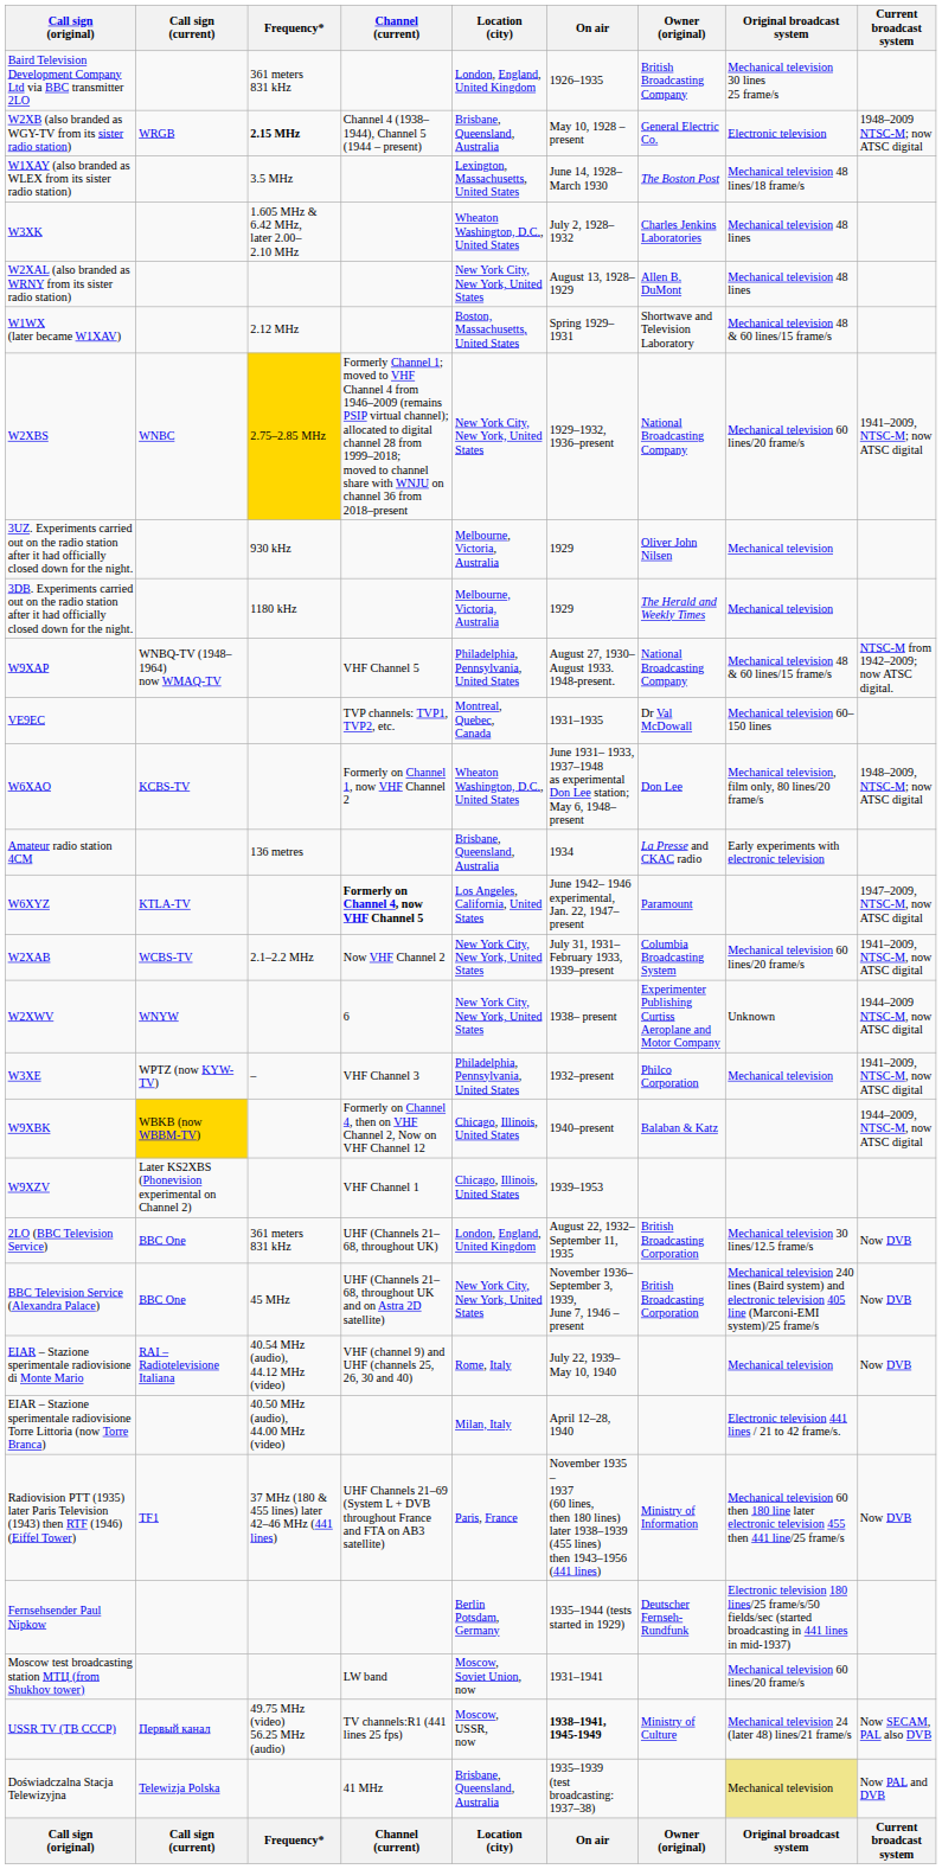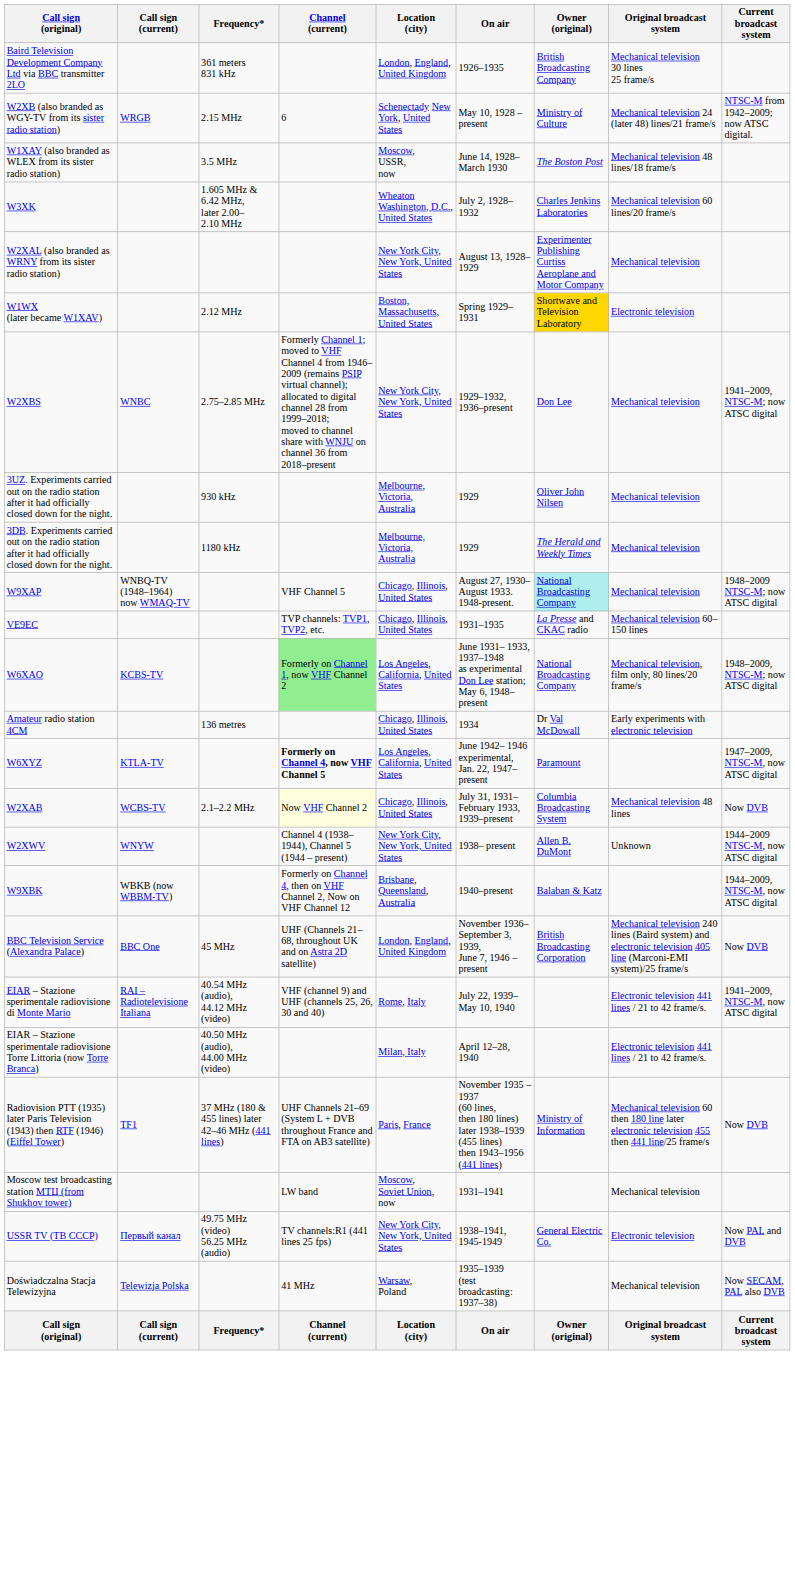W2XB (also branded as WGY-TV from its sister radio station) | Frequency*: bold -> normal
W2XB (also branded as WGY-TV from its sister radio station) | Channel (current): Channel 4 (1938–1944), Channel 5 (1944 – present) -> 6
W2XB (also branded as WGY-TV from its sister radio station) | Location (city): Brisbane, Queensland, Australia -> Schenectady New York, United States
W2XB (also branded as WGY-TV from its sister radio station) | Owner (original): General Electric Co. -> Ministry of Culture
W2XB (also branded as WGY-TV from its sister radio station) | Original broadcast system: Electronic television -> Mechanical television 24 (later 48) lines/21 frame/s
W2XB (also branded as WGY-TV from its sister radio station) | Current broadcast system: 1948–2009 NTSC-M; now ATSC digital -> NTSC-M from 1942–2009; now ATSC digital.
W1XAY (also branded as WLEX from its sister radio station) | Location (city): Lexington, Massachusetts, United States -> Moscow, USSR, now
W3XK | Original broadcast system: Mechanical television 48 lines -> Mechanical television 60 lines/20 frame/s
W2XAL (also branded as WRNY from its sister radio station) | Owner (original): Allen B. DuMont -> Experimenter Publishing Curtiss Aeroplane and Motor Company
W2XAL (also branded as WRNY from its sister radio station) | Original broadcast system: Mechanical television 48 lines -> Mechanical television
W1WX (later became W1XAV) | Owner (original): no background -> gold background
W1WX (later became W1XAV) | Original broadcast system: Mechanical television 48 & 60 lines/15 frame/s -> Electronic television
W2XBS | Frequency*: gold background -> no background
W2XBS | Owner (original): National Broadcasting Company -> Don Lee
W2XBS | Original broadcast system: Mechanical television 60 lines/20 frame/s -> Mechanical television
W9XAP | Location (city): Philadelphia, Pennsylvania, United States -> Chicago, Illinois, United States
W9XAP | Owner (original): no background -> paleturquoise background
W9XAP | Original broadcast system: Mechanical television 48 & 60 lines/15 frame/s -> Mechanical television
W9XAP | Current broadcast system: NTSC-M from 1942–2009; now ATSC digital. -> 1948–2009 NTSC-M; now ATSC digital
VE9EC | Location (city): Montreal, Quebec, Canada -> Chicago, Illinois, United States
VE9EC | Owner (original): Dr Val McDowall -> La Presse and CKAC radio
W6XAO | Channel (current): no background -> lightgreen background
W6XAO | Location (city): Wheaton Washington, D.C., United States -> Los Angeles, California, United States
W6XAO | Owner (original): Don Lee -> National Broadcasting Company
Amateur radio station 4CM | Location (city): Brisbane, Queensland, Australia -> Chicago, Illinois, United States
Amateur radio station 4CM | Owner (original): La Presse and CKAC radio -> Dr Val McDowall
W2XAB | Channel (current): no background -> lightyellow background
W2XAB | Location (city): New York City, New York, United States -> Chicago, Illinois, United States
W2XAB | Original broadcast system: Mechanical television 60 lines/20 frame/s -> Mechanical television 48 lines
W2XAB | Current broadcast system: 1941–2009, NTSC-M, now ATSC digital -> Now DVB
W2XWV | Channel (current): 6 -> Channel 4 (1938–1944), Channel 5 (1944 – present)
W2XWV | Owner (original): Experimenter Publishing Curtiss Aeroplane and Motor Company -> Allen B. DuMont
- row: W3XE | WPTZ (now KYW-TV) | – | VHF Channel 3 | Philadelphia, Pennsylvania, United States | 1932–present | Philco Corporation | Mechanical television | 1941–2009, NTSC-M, now ATSC digital
W9XBK | Call sign (current): gold background -> no background
W9XBK | Location (city): Chicago, Illinois, United States -> Brisbane, Queensland, Australia
- row: W9XZV | Later KS2XBS (Phonevision experimental on Channel 2) | VHF Channel 1 | Chicago, Illinois, United States | 1939–1953
- row: 2LO (BBC Television Service) | BBC One | 361 meters 831 kHz | UHF (Channels 21–68, throughout UK) | London, England, United Kingdom | August 22, 1932– September 11, 1935 | British Broadcasting Corporation | Mechanical television 30 lines/12.5 frame/s | Now DVB
BBC Television Service (Alexandra Palace) | Location (city): New York City, New York, United States -> London, England, United Kingdom
EIAR – Stazione sperimentale radiovisione di Monte Mario | Original broadcast system: Mechanical television -> Electronic television 441 lines / 21 to 42 frame/s.
EIAR – Stazione sperimentale radiovisione di Monte Mario | Current broadcast system: Now DVB -> 1941–2009, NTSC-M, now ATSC digital
- row: Fernsehsender Paul Nipkow | Berlin Potsdam, Germany | 1935–1944 (tests started in 1929) | Deutscher Fernseh-Rundfunk | Electronic television 180 lines/25 frame/s/50 fields/sec (started broadcasting in 441 lines in mid-1937)
Moscow test broadcasting station МТЦ (from Shukhov tower) | Original broadcast system: Mechanical television 60 lines/20 frame/s -> Mechanical television
USSR TV (ТВ СССР) | Location (city): Moscow, USSR, now -> New York City, New York, United States
USSR TV (ТВ СССР) | On air: bold -> normal
USSR TV (ТВ СССР) | Owner (original): Ministry of Culture -> General Electric Co.
USSR TV (ТВ СССР) | Original broadcast system: Mechanical television 24 (later 48) lines/21 frame/s -> Electronic television
USSR TV (ТВ СССР) | Current broadcast system: Now SECAM, PAL also DVB -> Now PAL and DVB
Doświadczalna Stacja Telewizyjna | Location (city): Brisbane, Queensland, Australia -> Warsaw, Poland
Doświadczalna Stacja Telewizyjna | Original broadcast system: khaki background -> no background
Doświadczalna Stacja Telewizyjna | Current broadcast system: Now PAL and DVB -> Now SECAM, PAL also DVB
